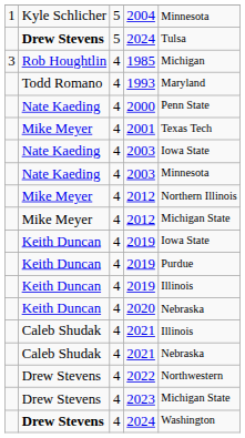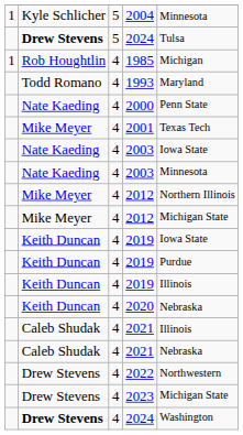1985 | column 1: 3 -> 1
